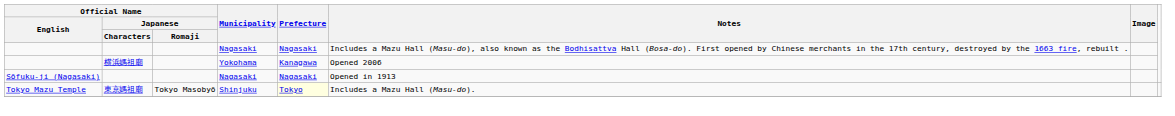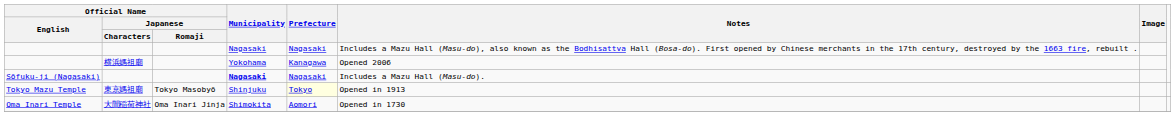Sōfuku-ji (Nagasaki) | Municipality: normal -> bold
Sōfuku-ji (Nagasaki) | Notes: Opened in 1913 -> Includes a Mazu Hall (Masu-do).
Tokyo Mazu Temple | Notes: Includes a Mazu Hall (Masu-do). -> Opened in 1913
+ row: Oma Inari Temple | 大間稲荷神社 | Oma Inari Jinja | Shimokita | Aomori | Opened in 1730
